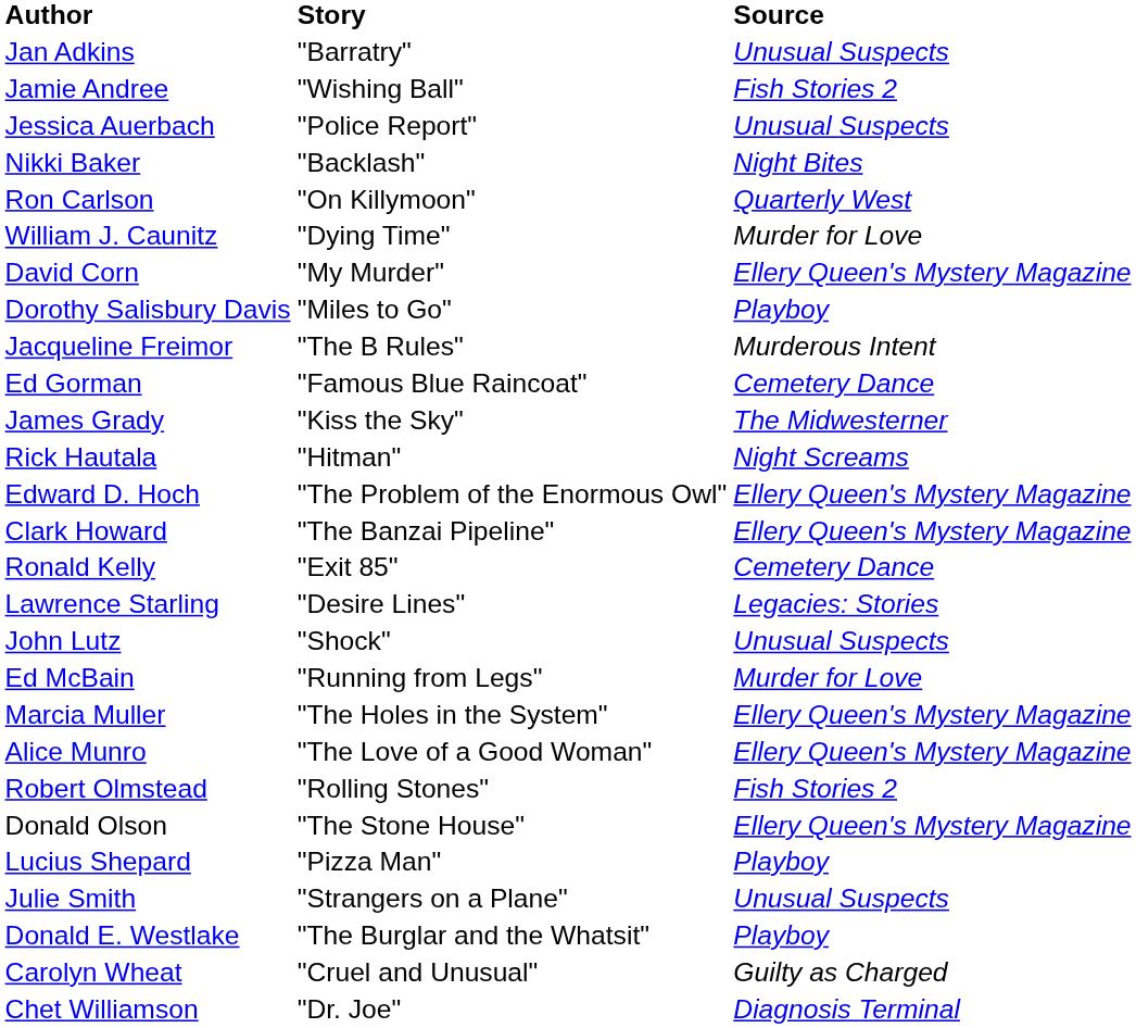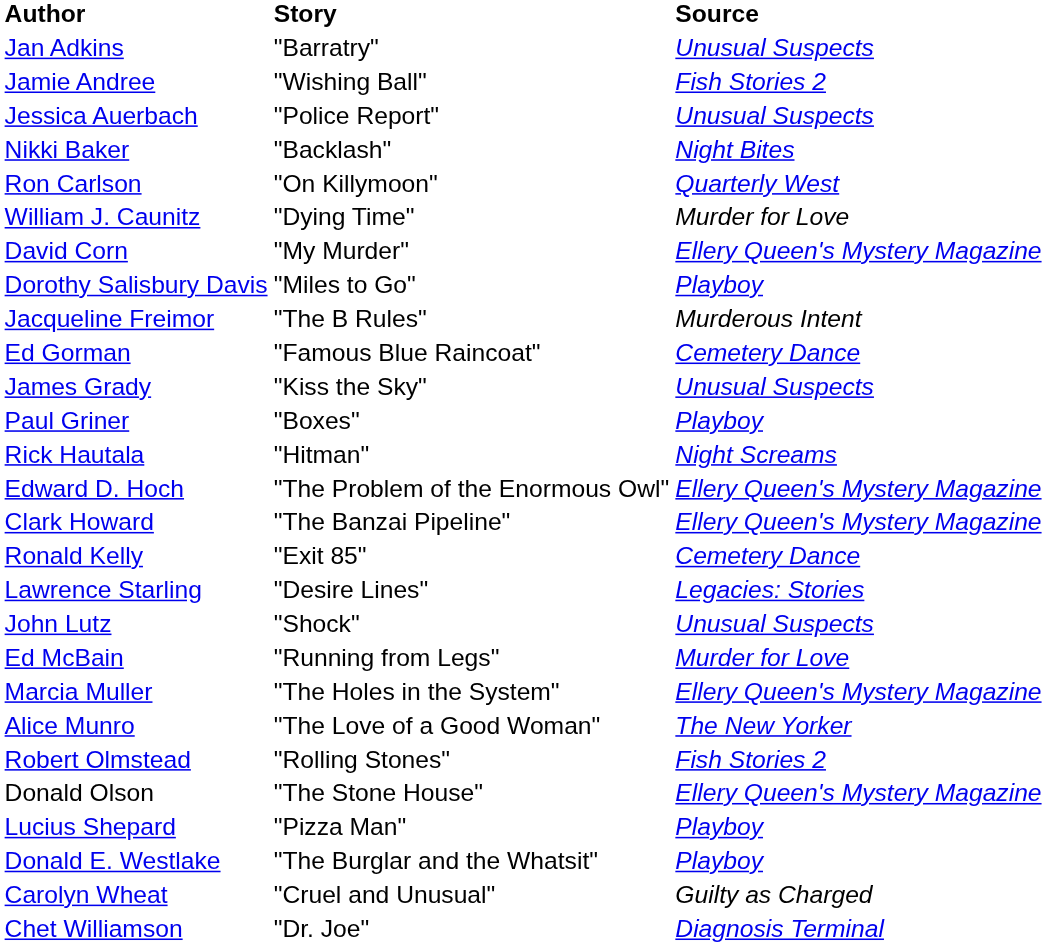James Grady | Source: The Midwesterner -> Unusual Suspects
+ row: Paul Griner | "Boxes" | Playboy
Alice Munro | Source: Ellery Queen's Mystery Magazine -> The New Yorker
- row: Julie Smith | "Strangers on a Plane" | Unusual Suspects
